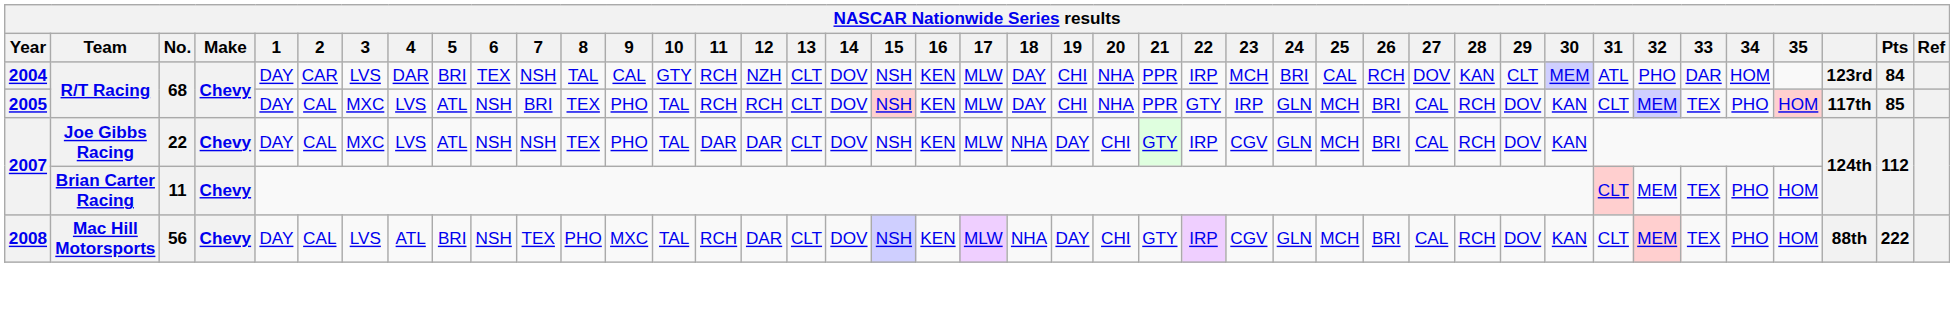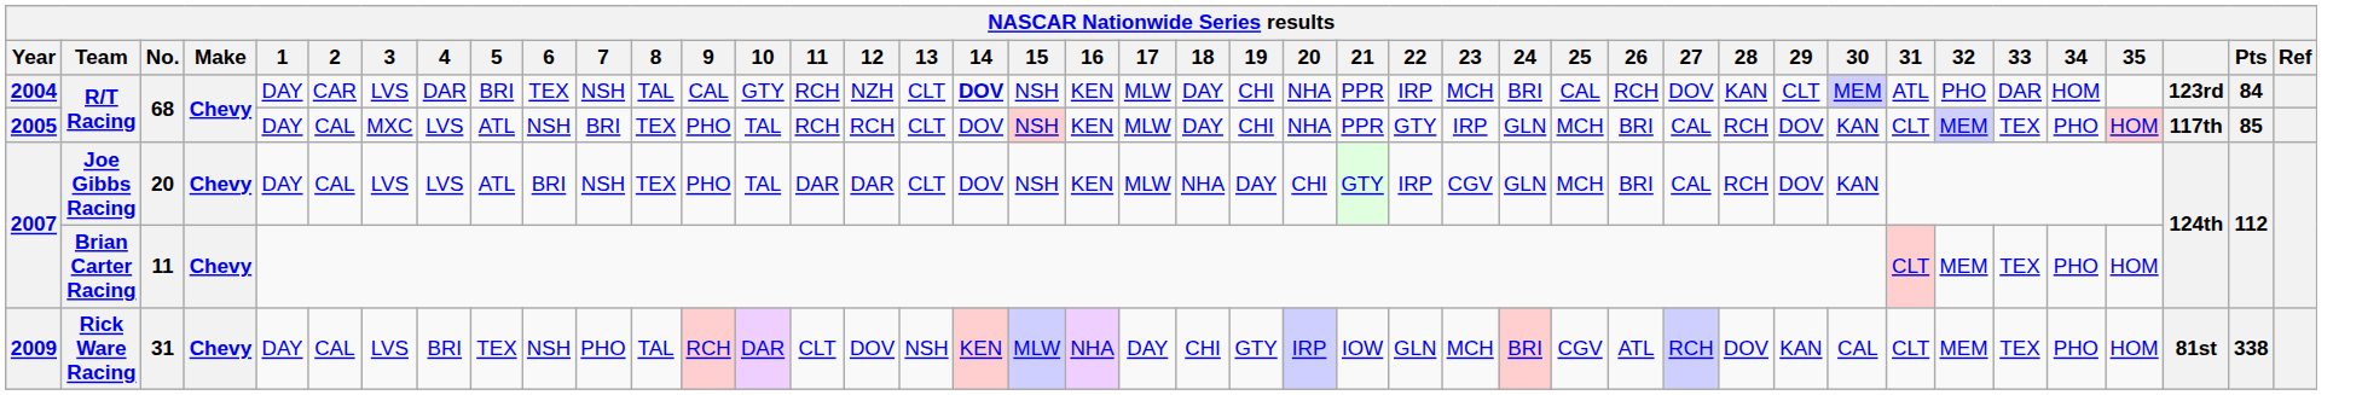2004 | 14: normal -> bold
2007 / Joe Gibbs Racing | No.: 22 -> 20
2007 / Joe Gibbs Racing | 3: MXC -> LVS
2007 / Joe Gibbs Racing | 6: NSH -> BRI
- row: 2008 | Mac Hill Motorsports | 56 | Chevy | DAY | CAL | LVS | ATL | BRI | NSH | TEX | PHO | MXC | TAL | RCH | DAR | CLT | DOV | NSH | KEN | MLW | NHA | DAY | CHI | GTY | IRP | CGV | GLN | MCH | BRI | CAL | RCH | DOV | KAN | CLT | MEM | TEX | PHO | HOM | 88th | 222
+ row: 2009 | Rick Ware Racing | 31 | Chevy | DAY | CAL | LVS | BRI | TEX | NSH | PHO | TAL | RCH | DAR | CLT | DOV | NSH | KEN | MLW | NHA | DAY | CHI | GTY | IRP | IOW | GLN | MCH | BRI | CGV | ATL | RCH | DOV | KAN | CAL | CLT | MEM | TEX | PHO | HOM | 81st | 338
